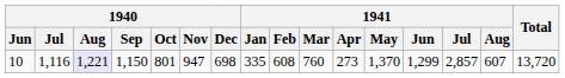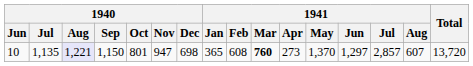10 | 1940 / Jul: 1,116 -> 1,135
10 | 1941 / Jan: 335 -> 365
10 | 1941 / Mar: normal -> bold
10 | 1941 / Jun: 1,299 -> 1,297
